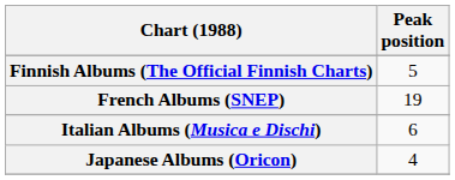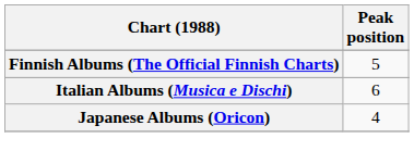- row: French Albums (SNEP) | 19
